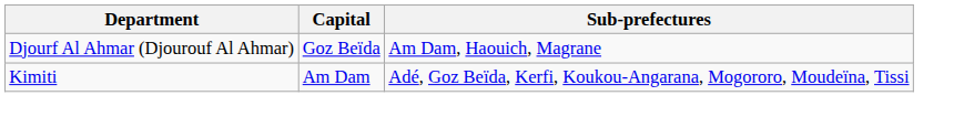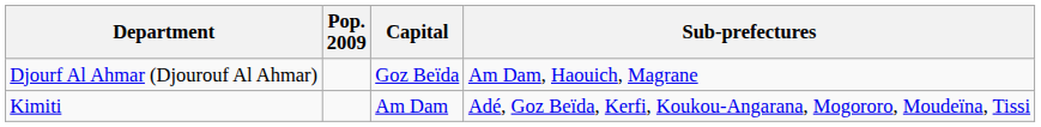+ column: Pop. 2009
